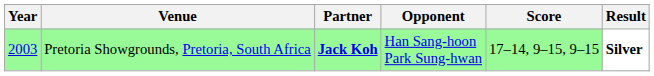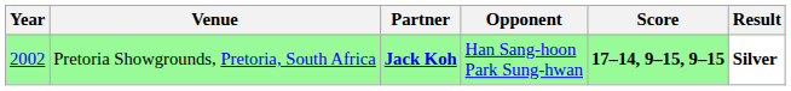Pretoria Showgrounds, Pretoria, South Africa | Year: 2003 -> 2002
Pretoria Showgrounds, Pretoria, South Africa | Score: normal -> bold
